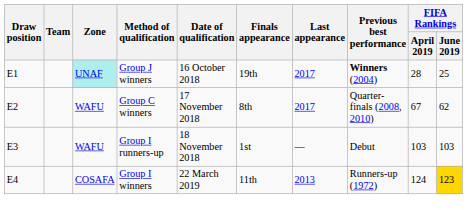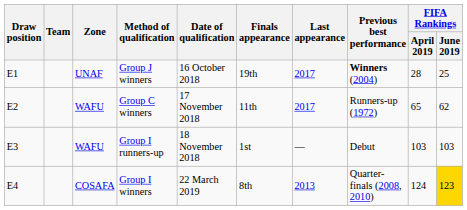Group J winners | Zone: paleturquoise background -> no background
Group C winners | Finals appearance: 8th -> 11th
Group C winners | Previous best performance: Quarter-finals (2008, 2010) -> Runners-up (1972)
Group C winners | FIFA Rankings / April 2019: 67 -> 65
Group I winners | Finals appearance: 11th -> 8th
Group I winners | Previous best performance: Runners-up (1972) -> Quarter-finals (2008, 2010)
